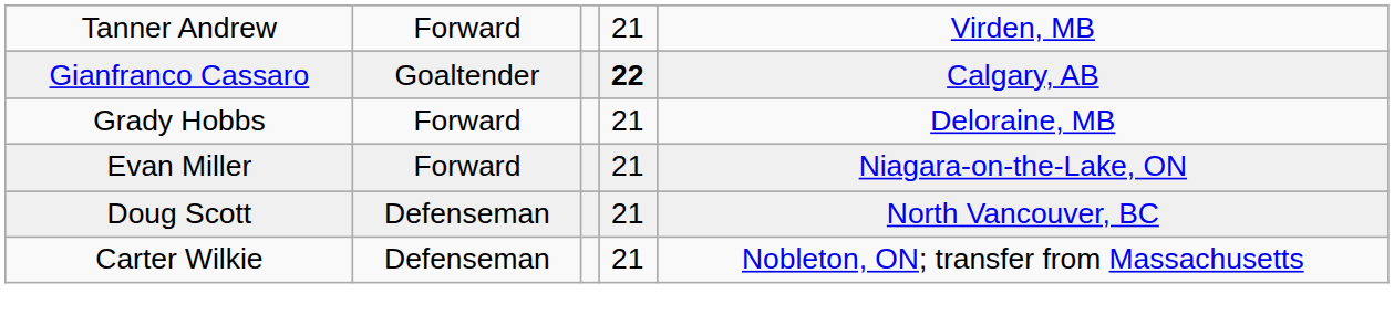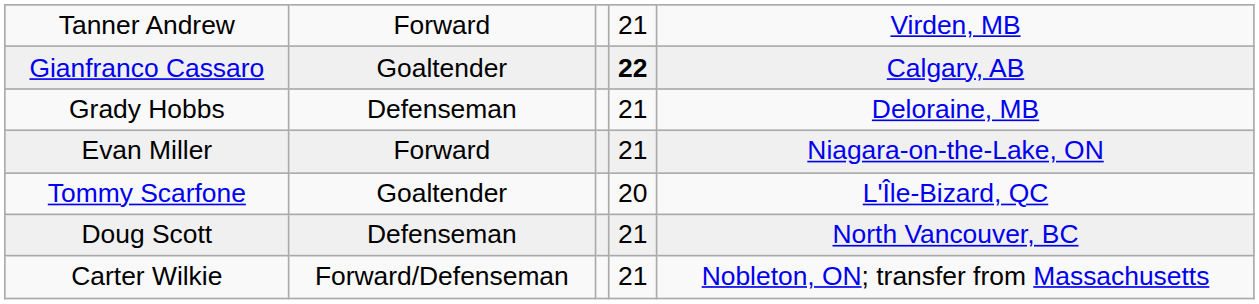Grady Hobbs | column 2: Forward -> Defenseman
+ row: Tommy Scarfone | Goaltender | 20 | L'Île-Bizard, QC
Carter Wilkie | column 2: Defenseman -> Forward/Defenseman
